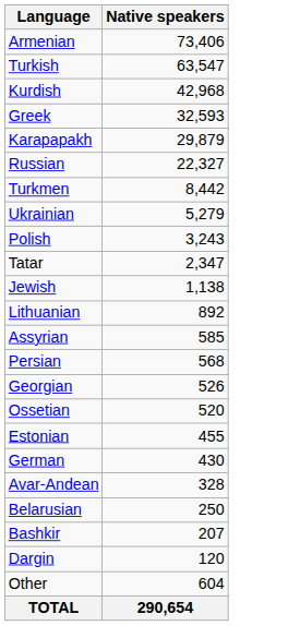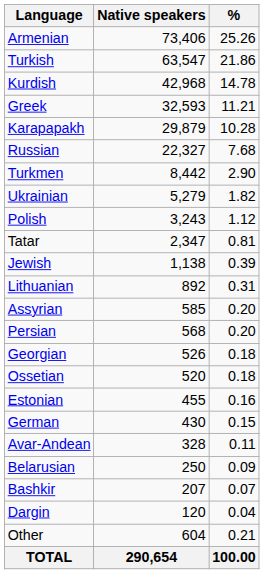+ column: % | 25.26 | 21.86 | 14.78 | 11.21 | 10.28 | 7.68 | 2.90 | 1.82 | 1.12 | 0.81 | 0.39 | 0.31 | 0.20 | 0.20 | 0.18 | 0.18 | 0.16 | 0.15 | 0.11 | 0.09 | 0.07 | 0.04 | 0.21 | 100.00
